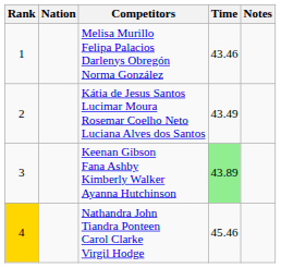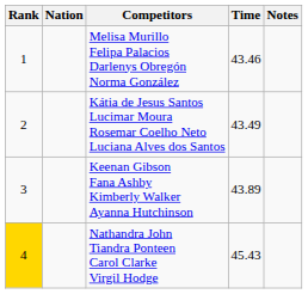Keenan Gibson Fana Ashby Kimberly Walker Ayanna Hutchinson | Time: lightgreen background -> no background
Nathandra John Tiandra Ponteen Carol Clarke Virgil Hodge | Time: 45.46 -> 45.43
